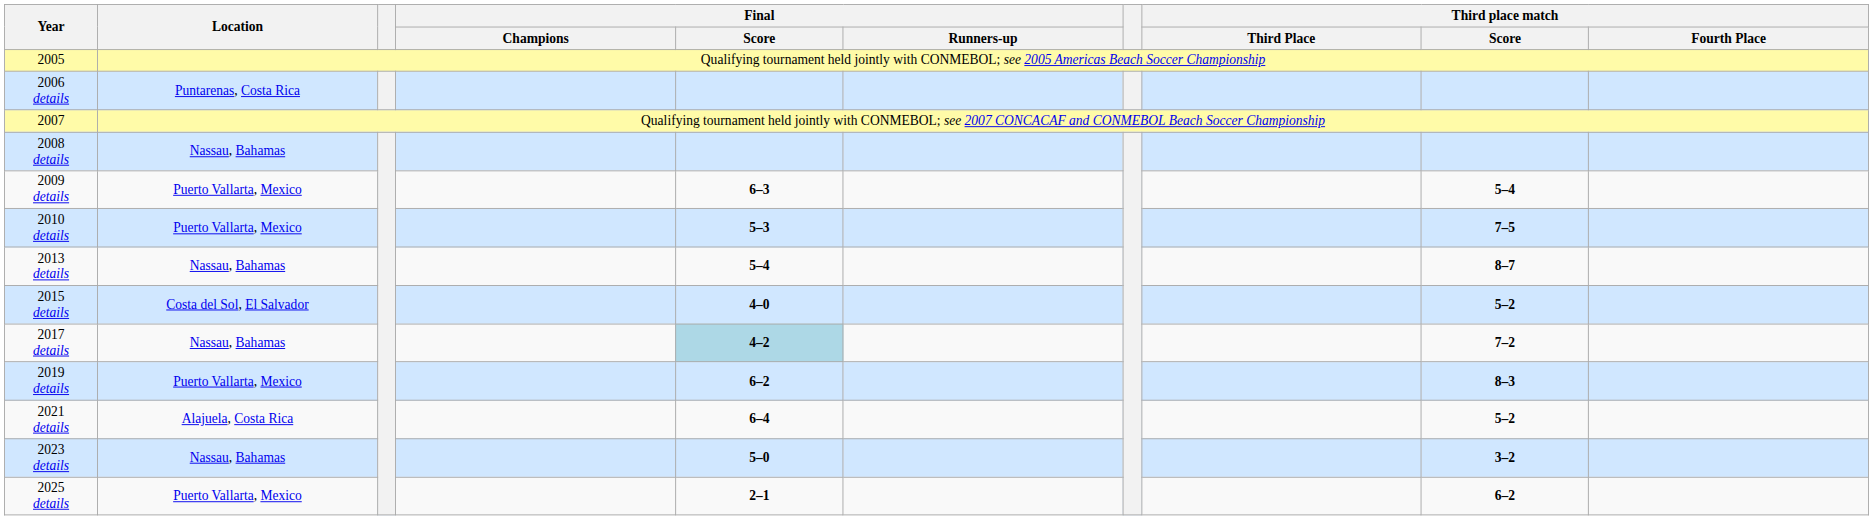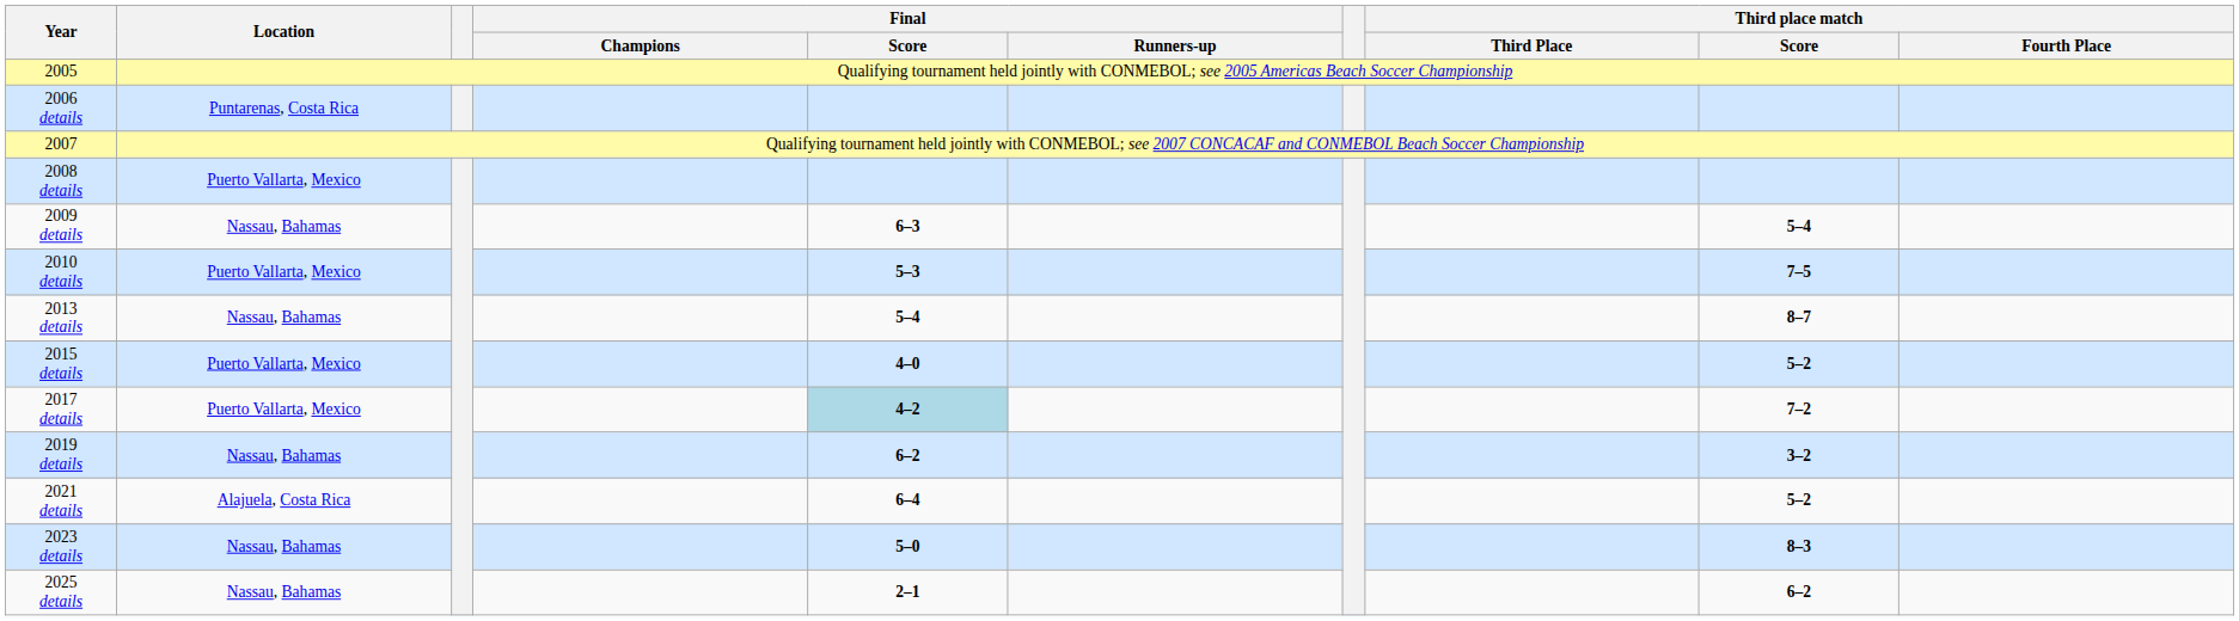2008 details | Location: Nassau, Bahamas -> Puerto Vallarta, Mexico
2009 details | Location: Puerto Vallarta, Mexico -> Nassau, Bahamas
2015 details | Location: Costa del Sol, El Salvador -> Puerto Vallarta, Mexico
2017 details | Location: Nassau, Bahamas -> Puerto Vallarta, Mexico
2019 details | Location: Puerto Vallarta, Mexico -> Nassau, Bahamas
2019 details | Third place match / Score: 8–3 -> 3–2
2023 details | Third place match / Score: 3–2 -> 8–3
2025 details | Location: Puerto Vallarta, Mexico -> Nassau, Bahamas
